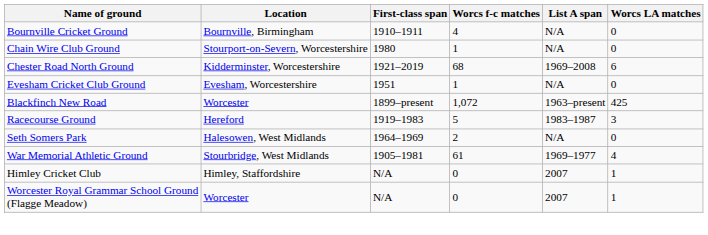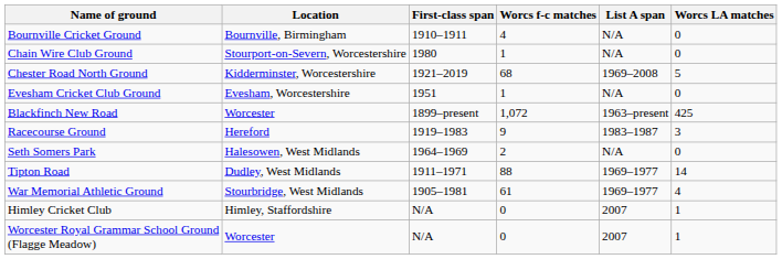Chester Road North Ground | Worcs LA matches: 6 -> 5
Racecourse Ground | Worcs f-c matches: 5 -> 9
+ row: Tipton Road | Dudley, West Midlands | 1911–1971 | 88 | 1969–1977 | 14
